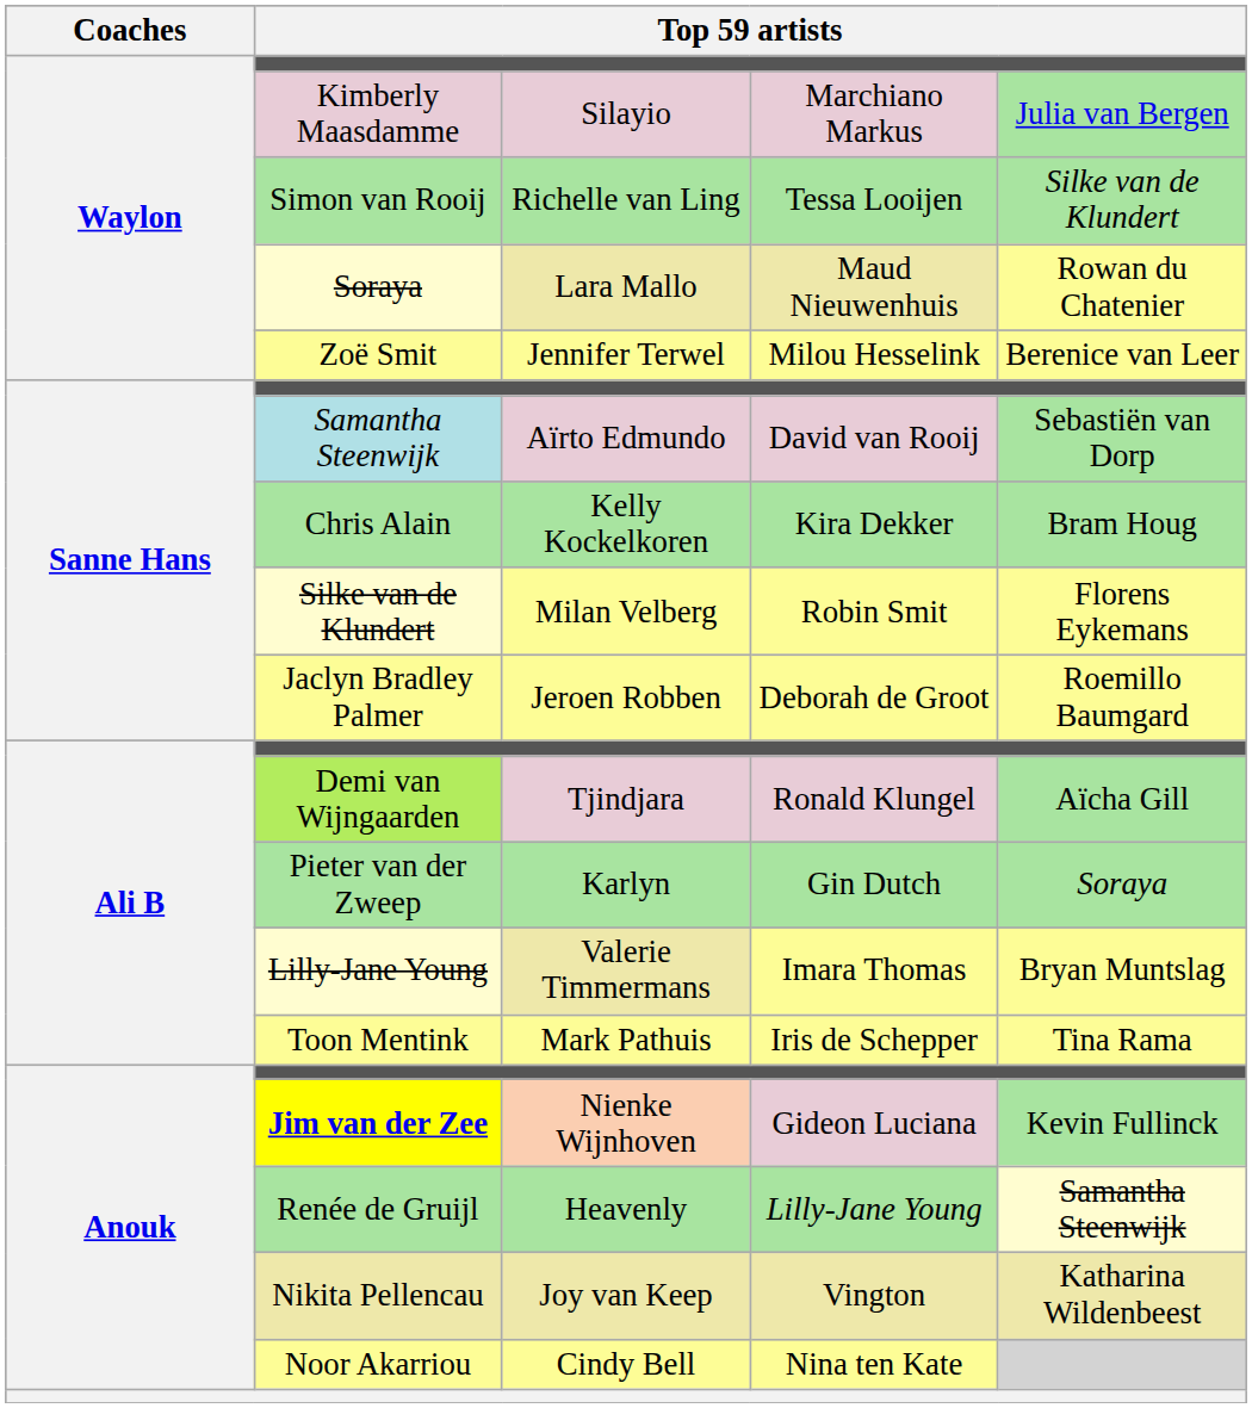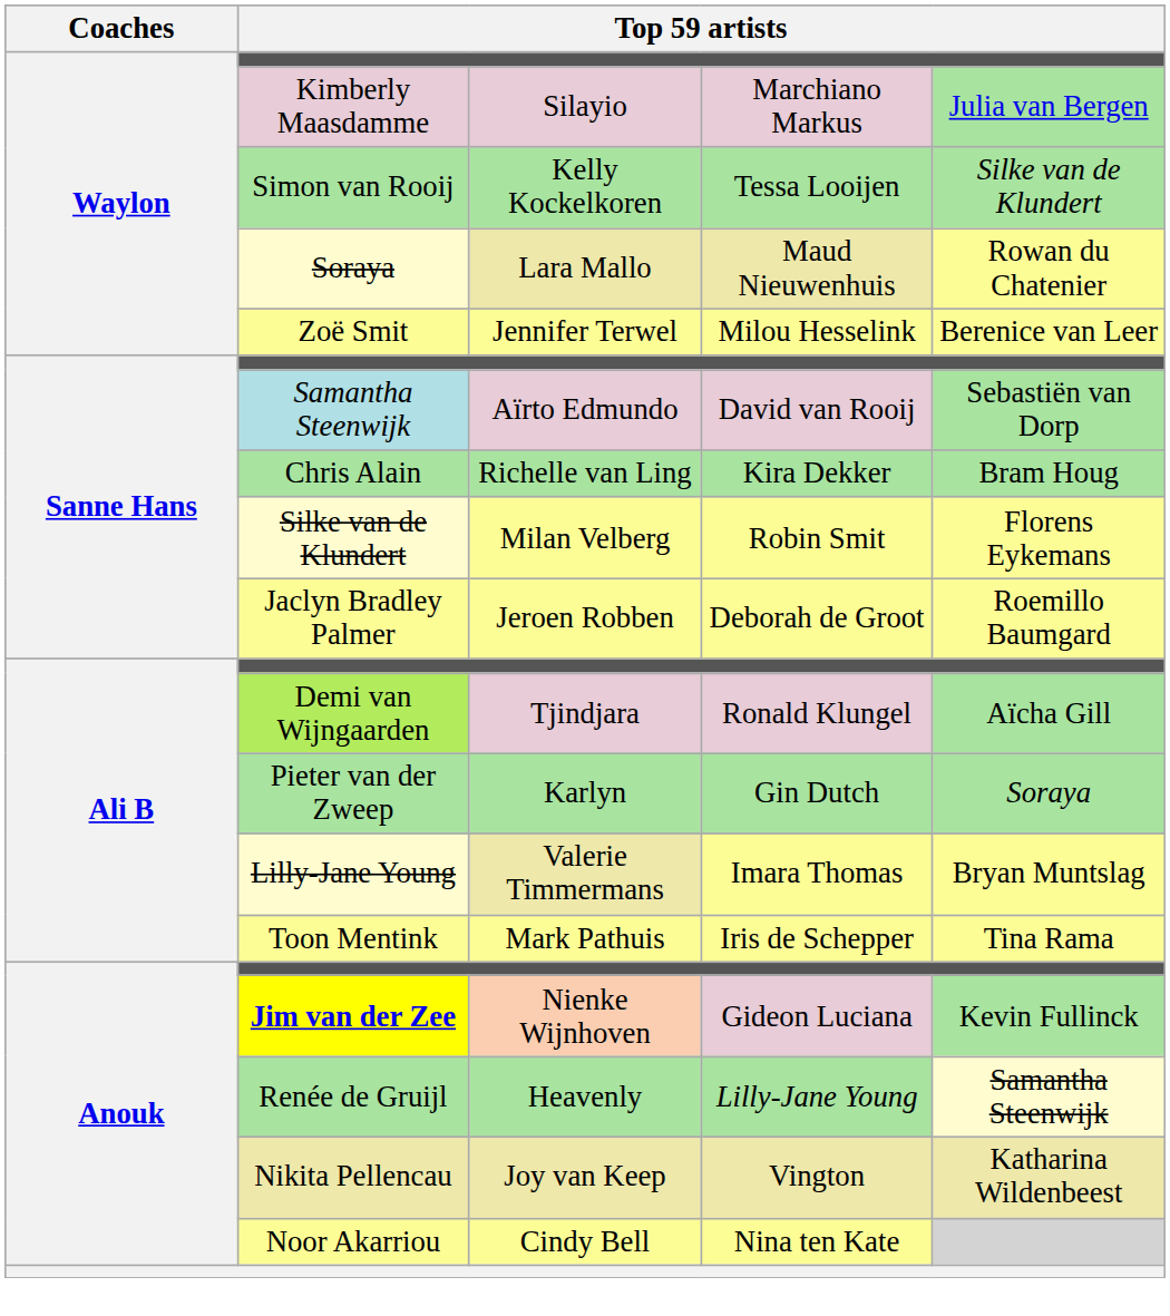Simon van Rooij | column 3: Richelle van Ling -> Kelly Kockelkoren
Chris Alain | column 3: Kelly Kockelkoren -> Richelle van Ling
